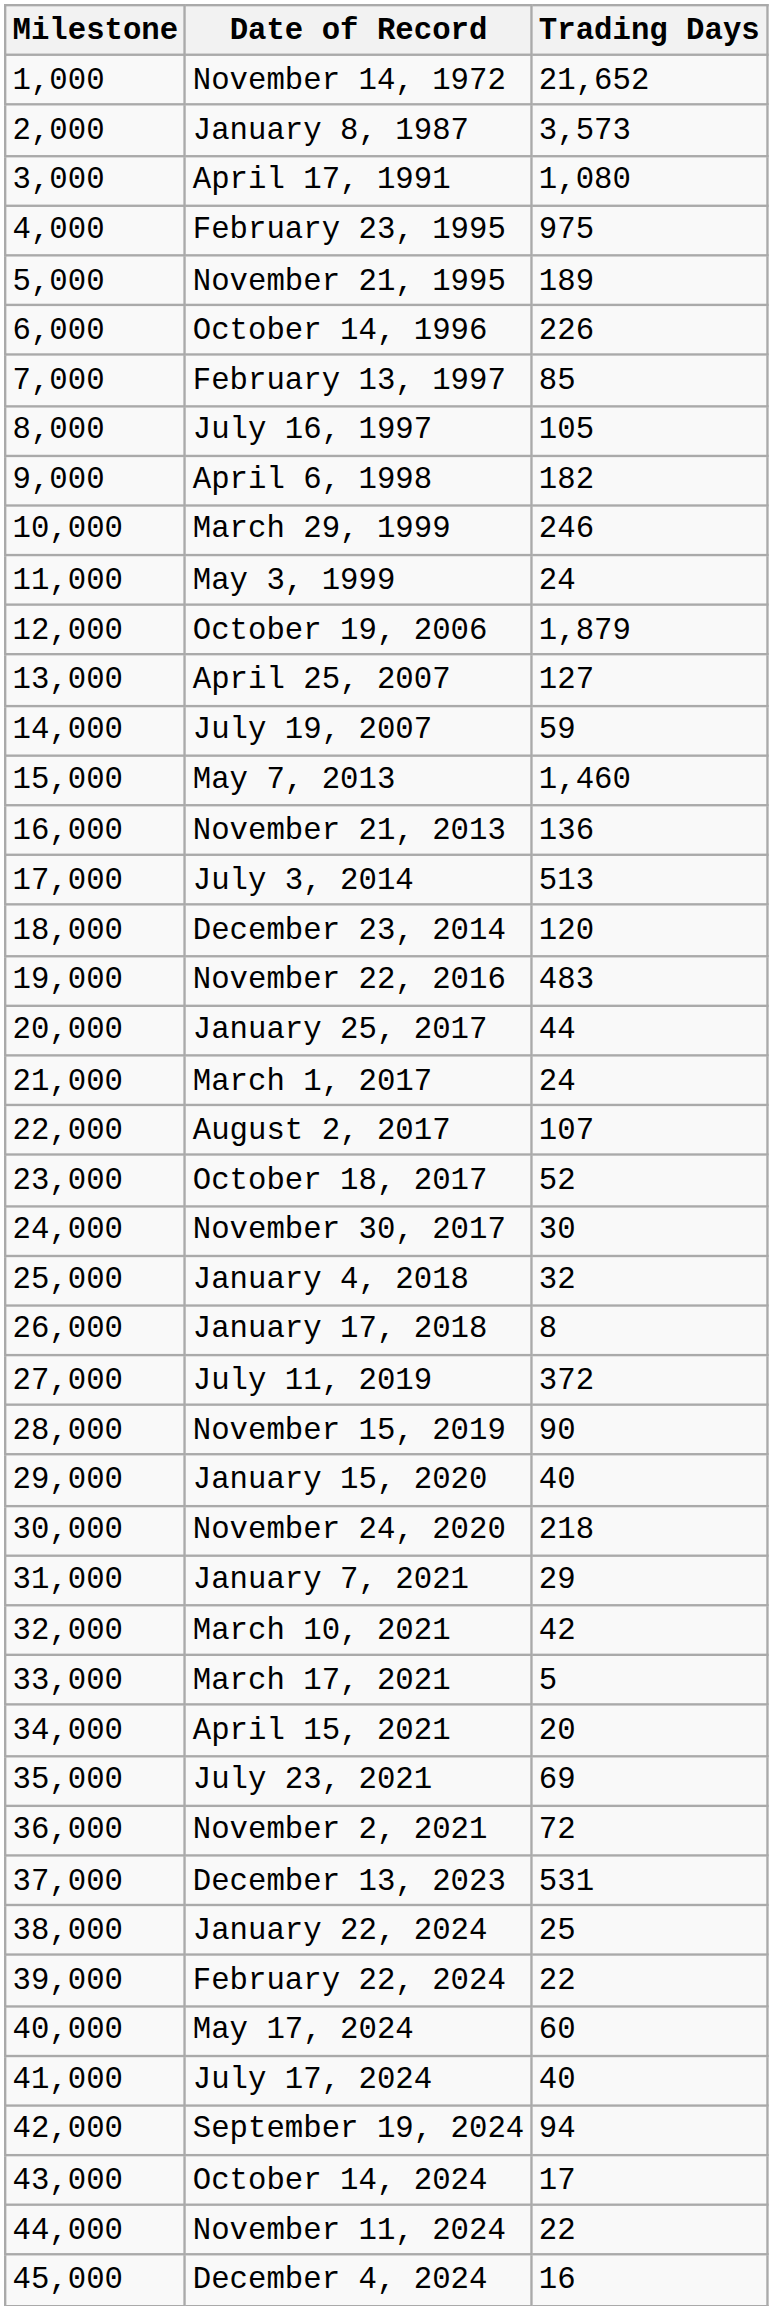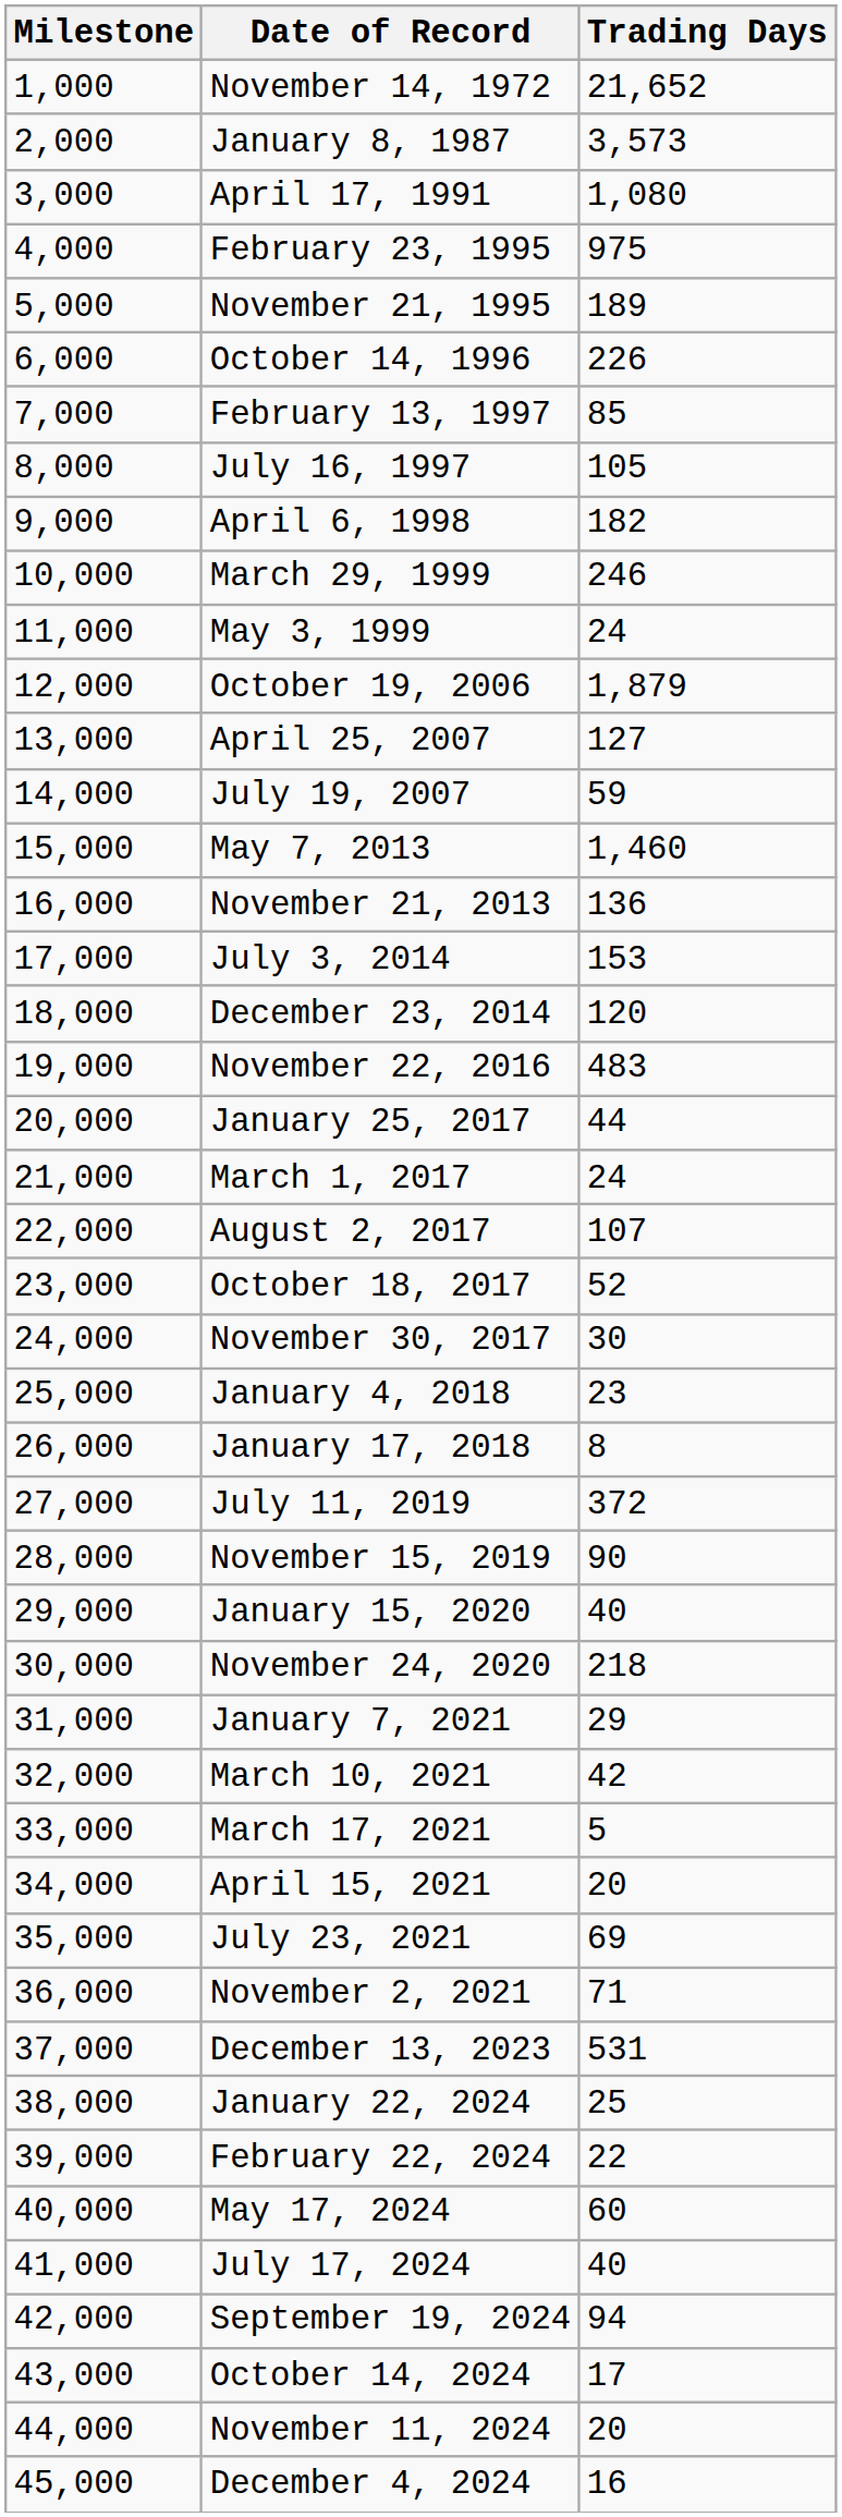July 3, 2014 | Trading Days: 513 -> 153
January 4, 2018 | Trading Days: 32 -> 23
November 2, 2021 | Trading Days: 72 -> 71
November 11, 2024 | Trading Days: 22 -> 20
